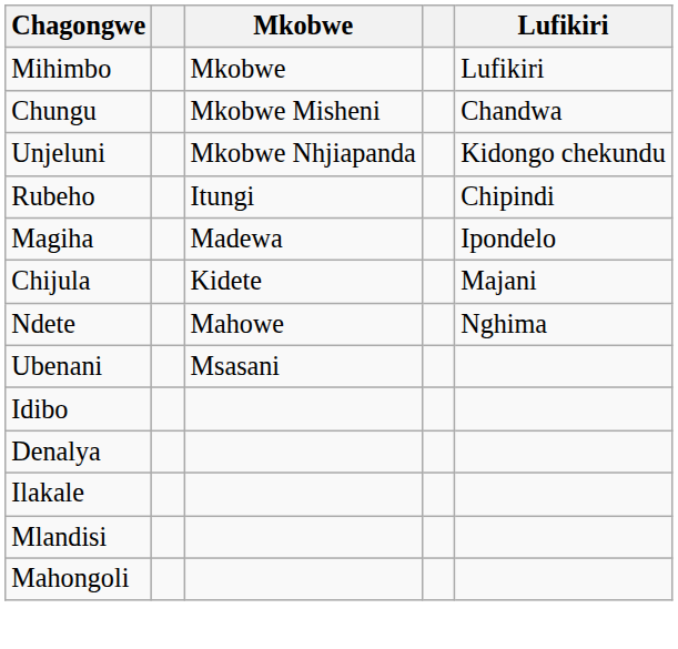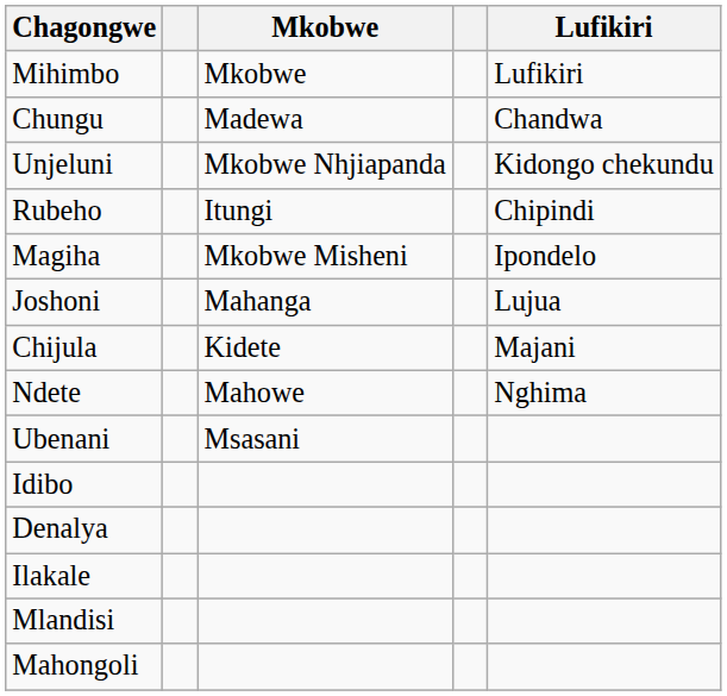Chungu | Mkobwe: Mkobwe Misheni -> Madewa
Magiha | Mkobwe: Madewa -> Mkobwe Misheni
+ row: Joshoni | Mahanga | Lujua
